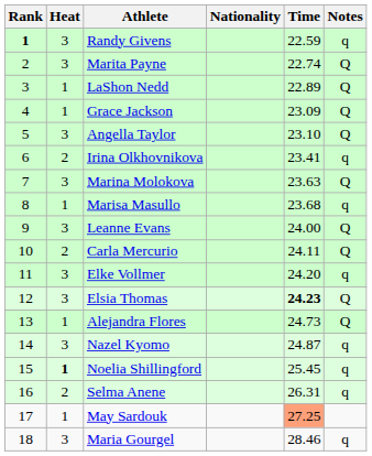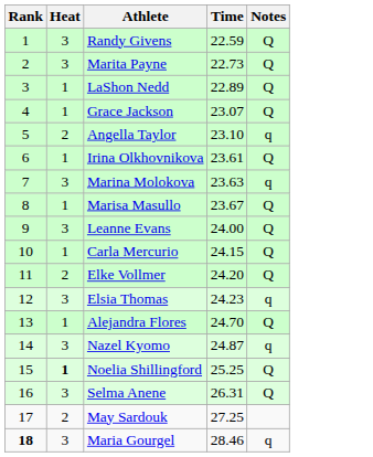- column: Nationality
Randy Givens | Rank: bold -> normal
Randy Givens | Notes: q -> Q
Marita Payne | Time: 22.74 -> 22.73
Grace Jackson | Time: 23.09 -> 23.07
Angella Taylor | Heat: 3 -> 2
Angella Taylor | Notes: Q -> q
Irina Olkhovnikova | Heat: 2 -> 1
Irina Olkhovnikova | Time: 23.41 -> 23.61
Irina Olkhovnikova | Notes: q -> Q
Marina Molokova | Notes: Q -> q
Marisa Masullo | Time: 23.68 -> 23.67
Marisa Masullo | Notes: q -> Q
Carla Mercurio | Heat: 2 -> 1
Carla Mercurio | Time: 24.11 -> 24.15
Elke Vollmer | Heat: 3 -> 2
Elke Vollmer | Notes: q -> Q
Elsia Thomas | Time: bold -> normal
Elsia Thomas | Notes: Q -> q
Alejandra Flores | Time: 24.73 -> 24.70
Noelia Shillingford | Time: 25.45 -> 25.25
Noelia Shillingford | Notes: q -> Q
Selma Anene | Heat: 2 -> 3
Selma Anene | Notes: q -> Q
May Sardouk | Heat: 1 -> 2
May Sardouk | Time: lightsalmon background -> no background
Maria Gourgel | Rank: normal -> bold
